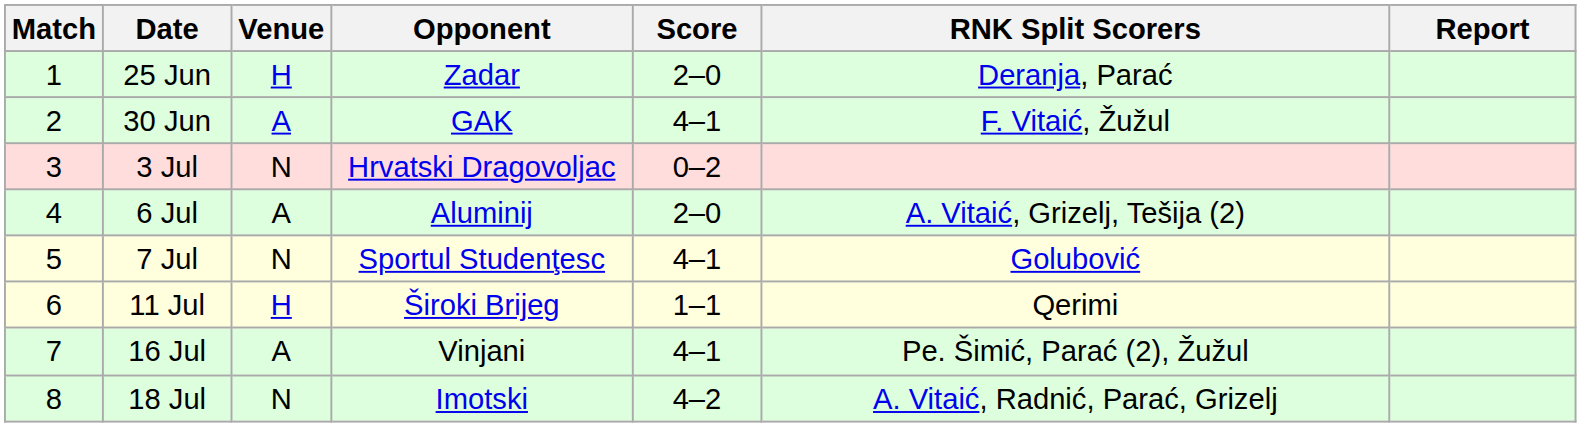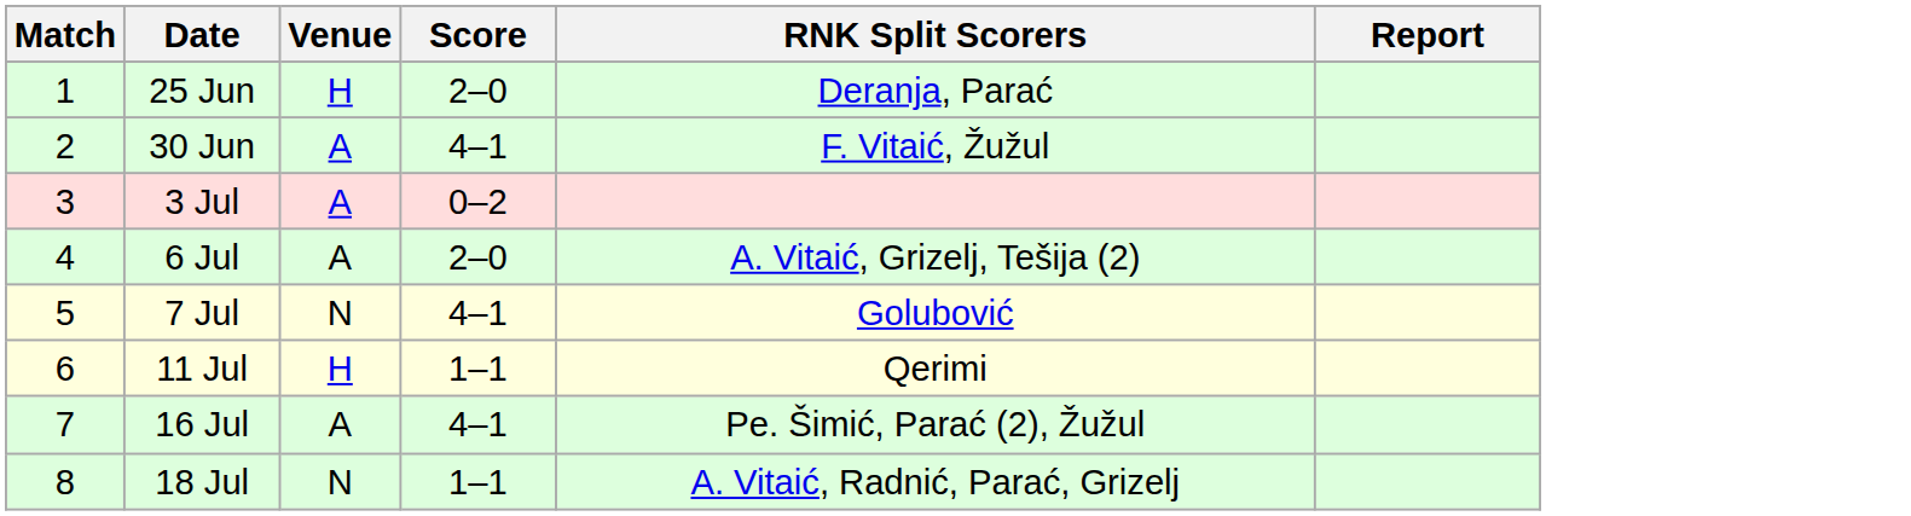- column: Opponent | Zadar | GAK | Hrvatski Dragovoljac | Aluminij | Sportul Studenţesc | Široki Brijeg | Vinjani | Imotski
3 Jul | Venue: N -> A
18 Jul | Score: 4–2 -> 1–1
